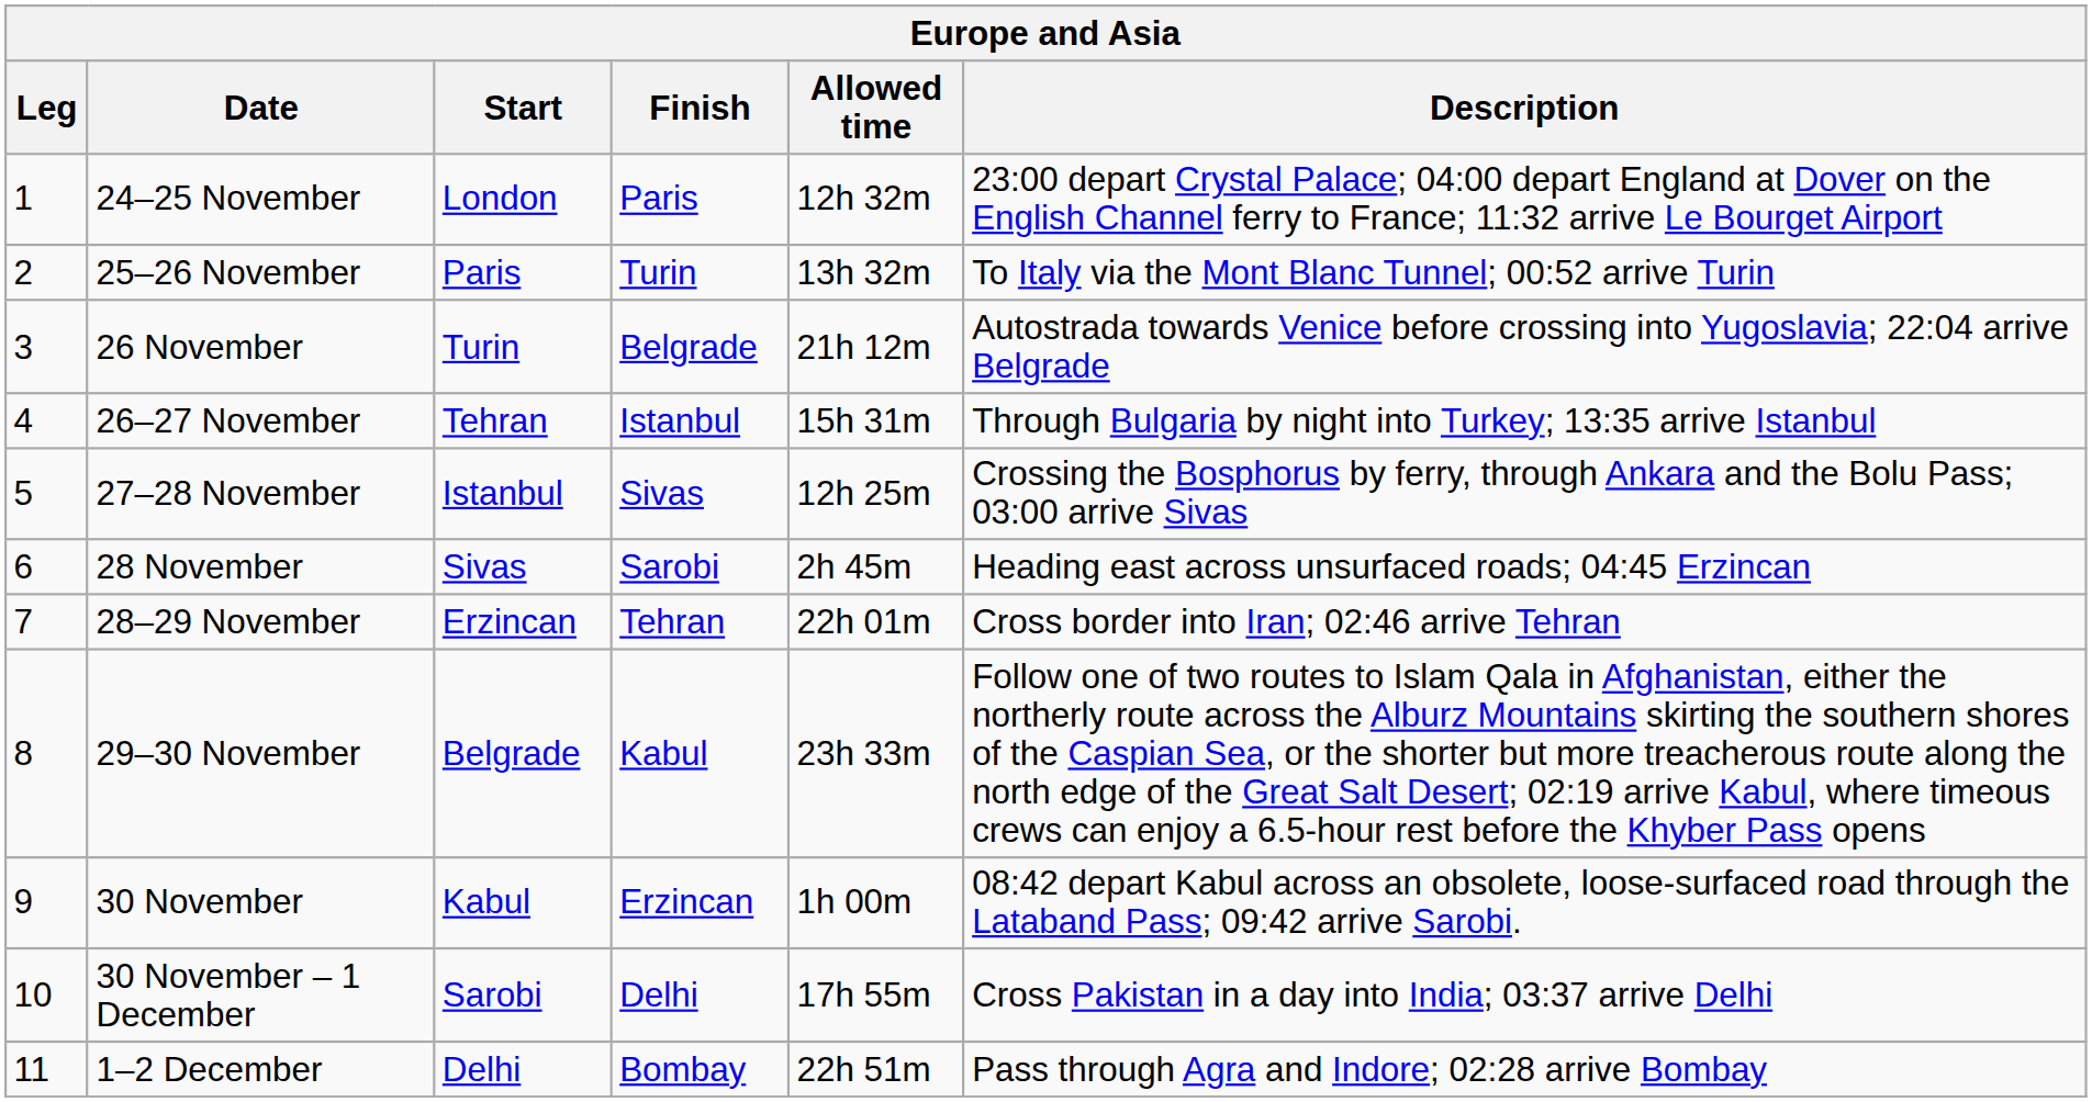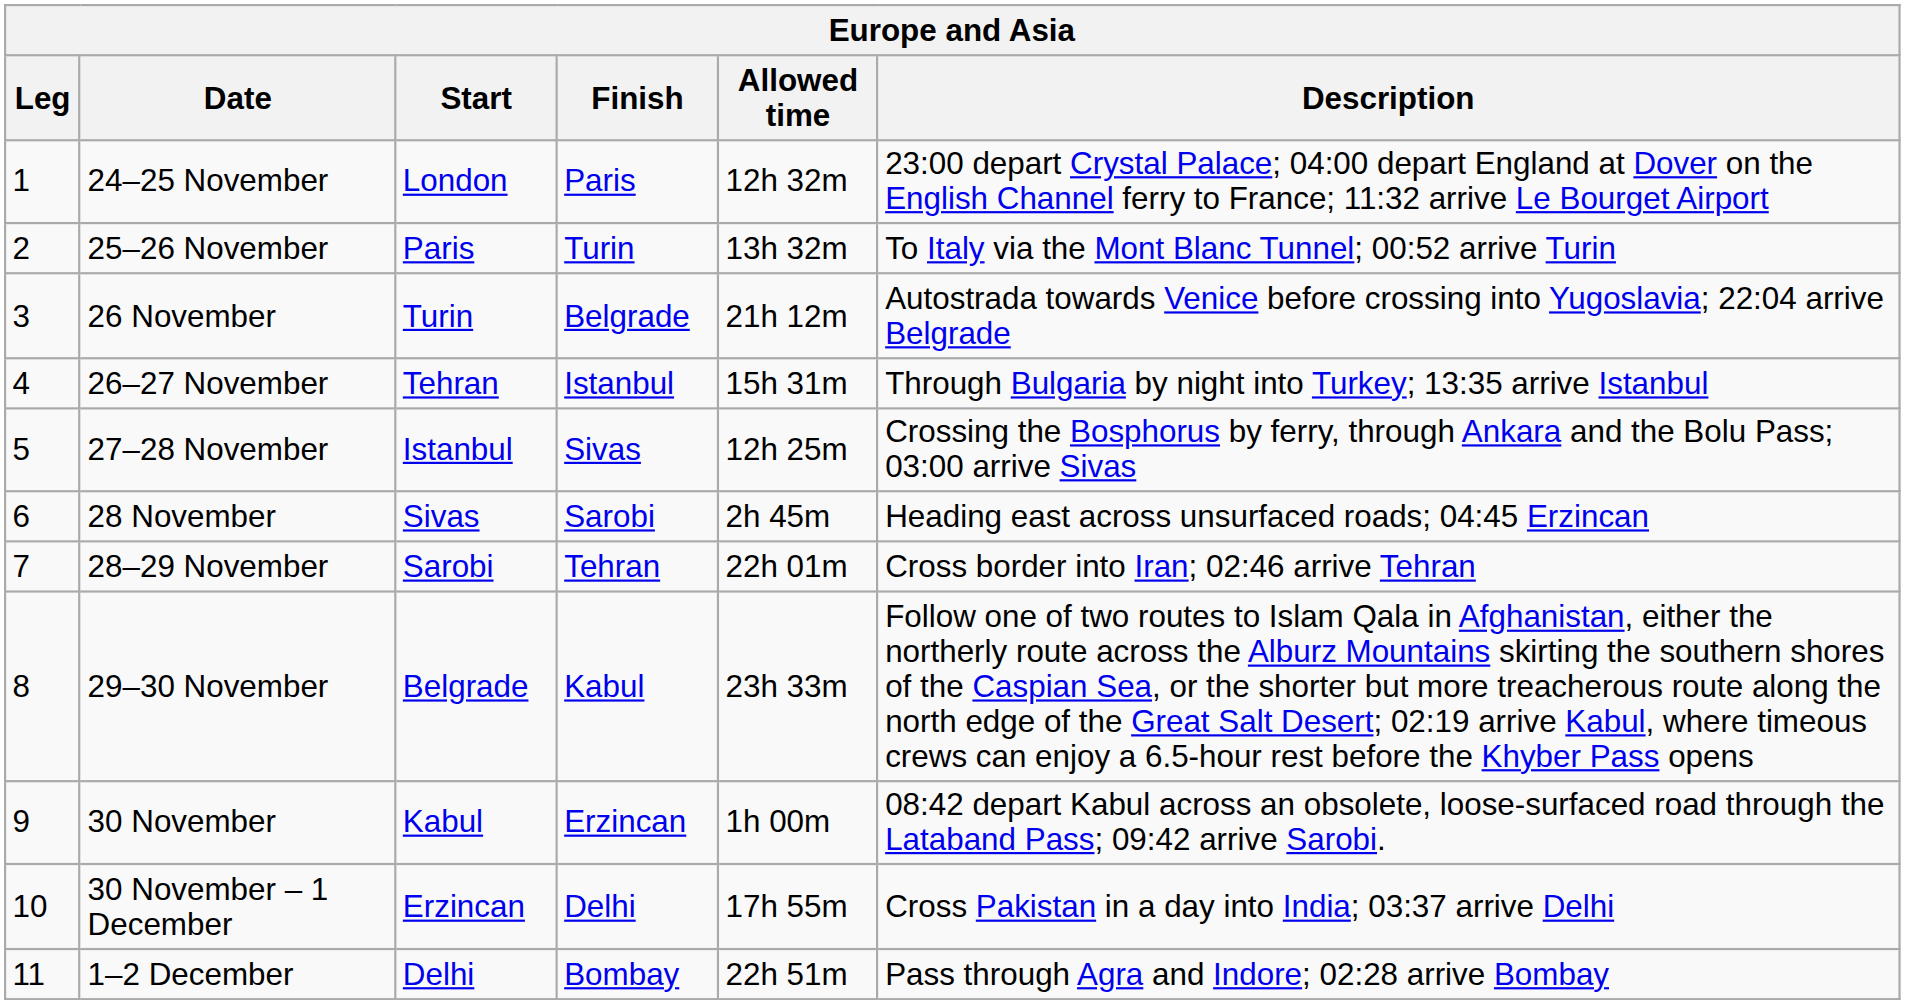28–29 November | Start: Erzincan -> Sarobi
30 November – 1 December | Start: Sarobi -> Erzincan
